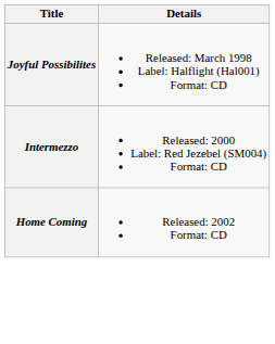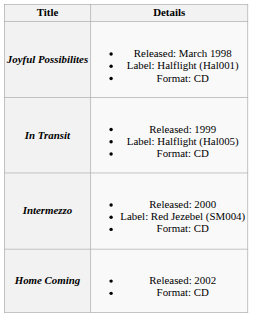+ row: In Transit | Released: 1999 Label: Halflight (Hal005) Format: CD
